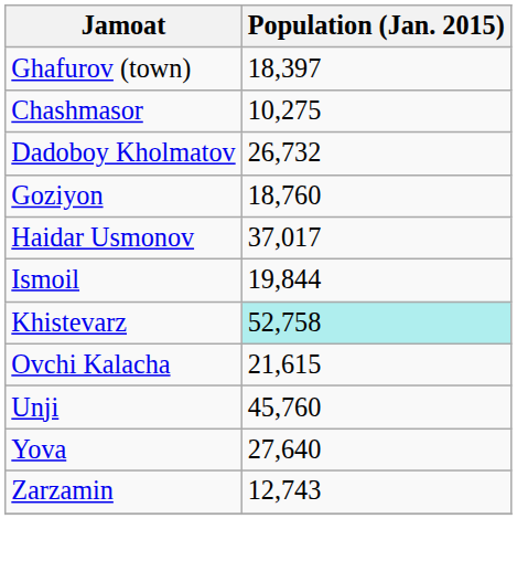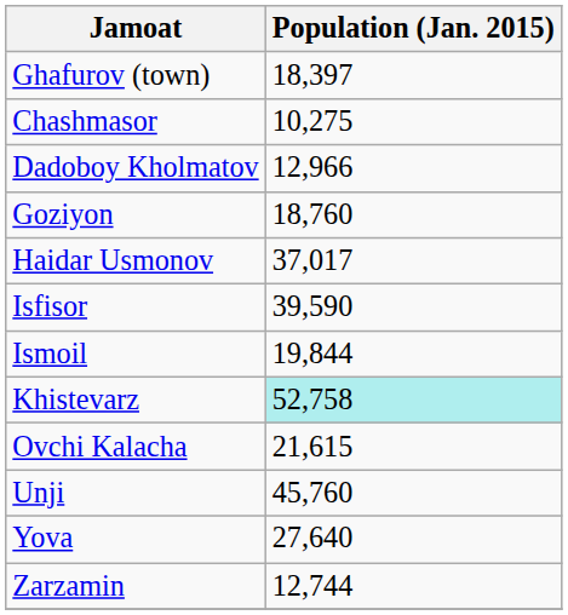Dadoboy Kholmatov | Population (Jan. 2015): 26,732 -> 12,966
+ row: Isfisor | 39,590
Zarzamin | Population (Jan. 2015): 12,743 -> 12,744
